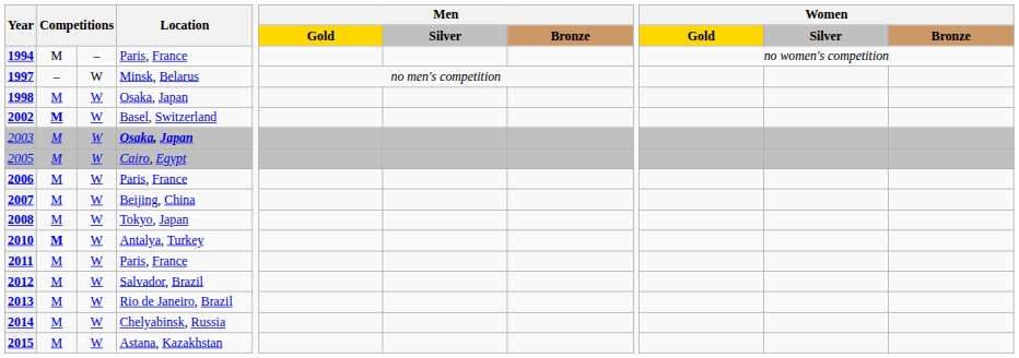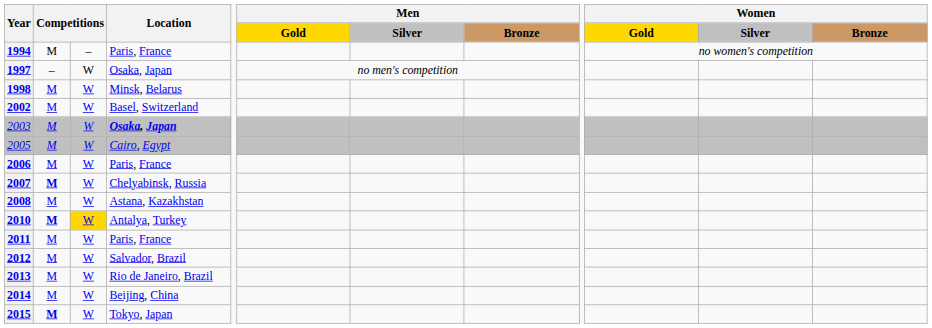1997 | Location: Minsk, Belarus -> Osaka, Japan
1998 | Location: Osaka, Japan -> Minsk, Belarus
2002 | column 2: bold -> normal
2007 | column 2: normal -> bold
2007 | Location: Beijing, China -> Chelyabinsk, Russia
2008 | Location: Tokyo, Japan -> Astana, Kazakhstan
2010 | column 3: no background -> gold background
2014 | Location: Chelyabinsk, Russia -> Beijing, China
2015 | column 2: normal -> bold
2015 | Location: Astana, Kazakhstan -> Tokyo, Japan
